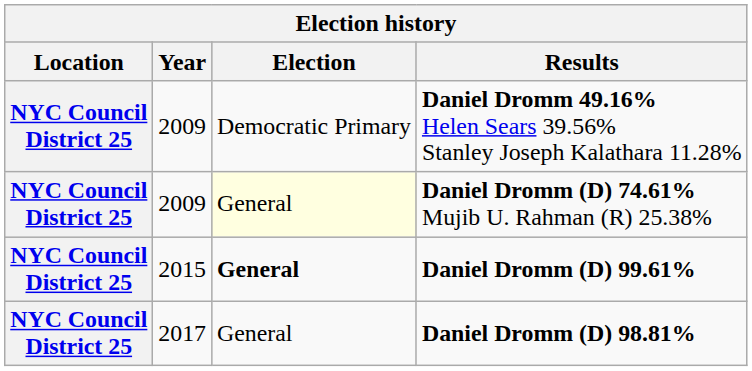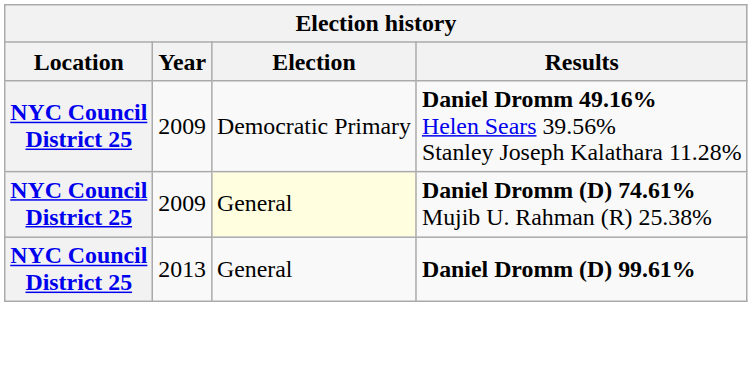Daniel Dromm (D) 99.61% | Year: 2015 -> 2013
Daniel Dromm (D) 99.61% | Election: bold -> normal
- row: NYC Council District 25 | 2017 | General | Daniel Dromm (D) 98.81%
